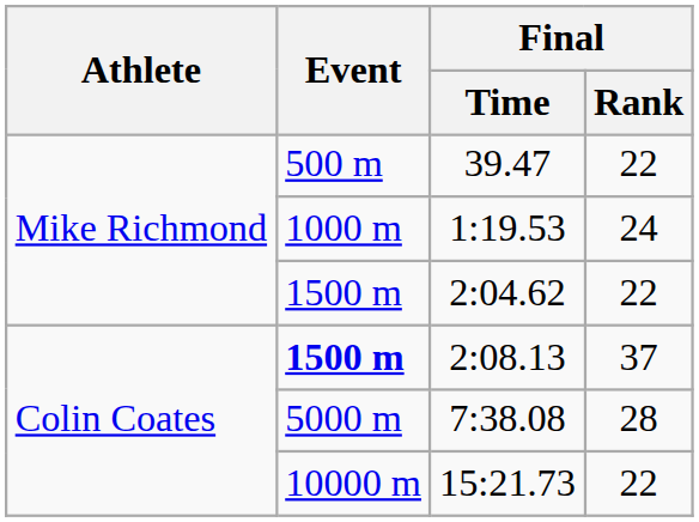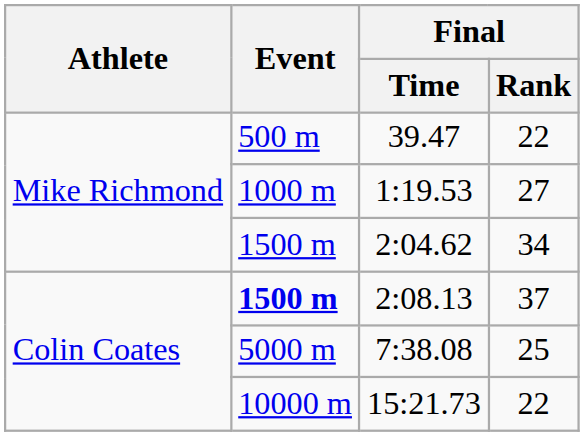1:19.53 | Final / Rank: 24 -> 27
2:04.62 | Final / Rank: 22 -> 34
7:38.08 | Final / Rank: 28 -> 25
